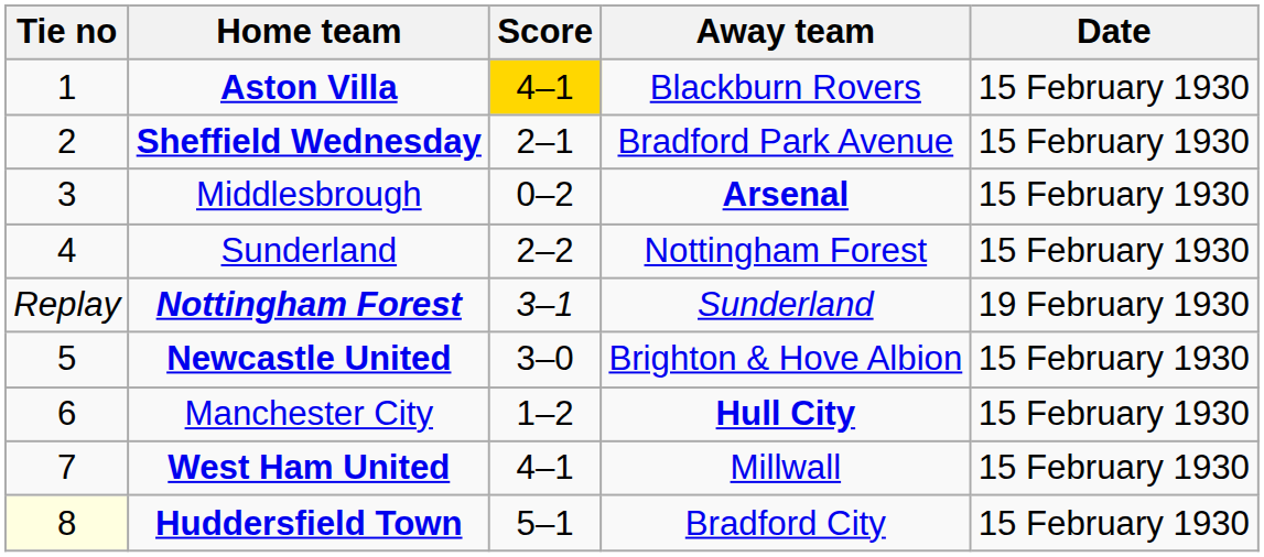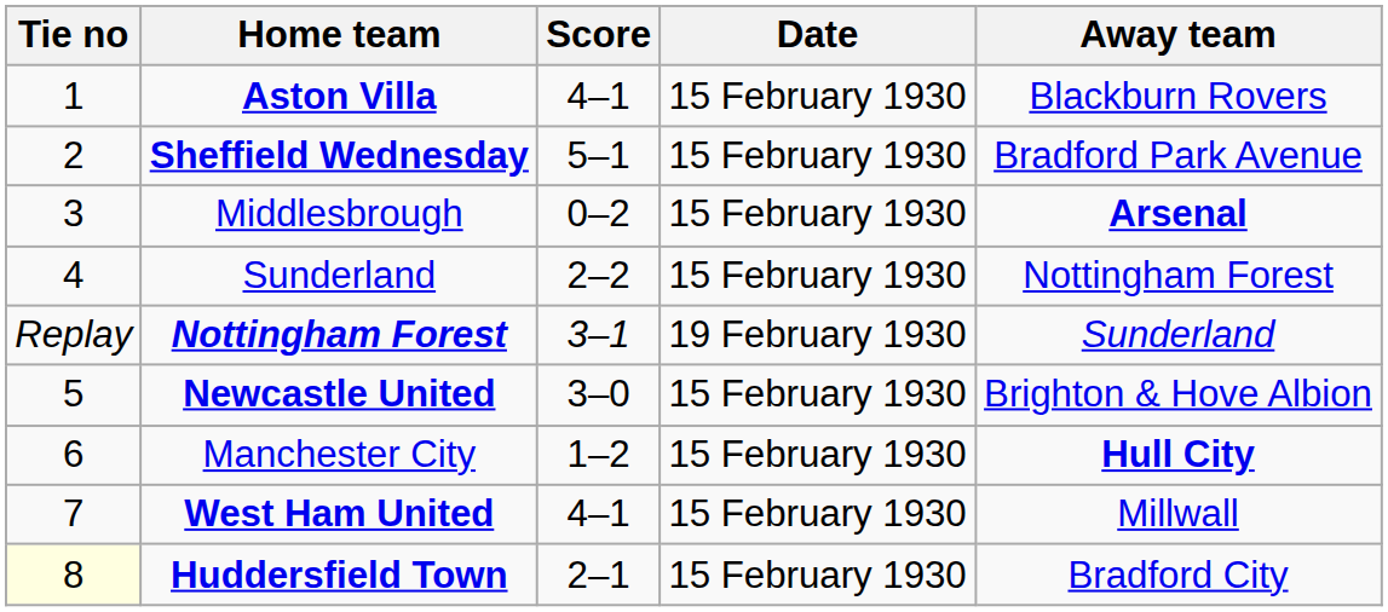columns swapped: Away team <-> Date
Aston Villa | Score: gold background -> no background
Sheffield Wednesday | Score: 2–1 -> 5–1
Huddersfield Town | Score: 5–1 -> 2–1
